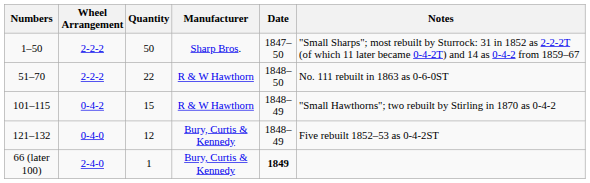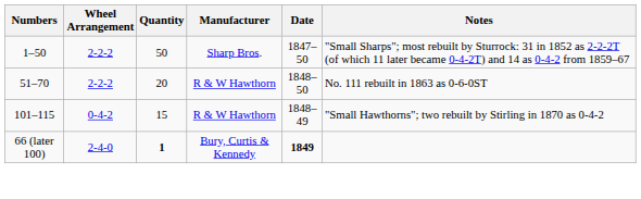51–70 | Quantity: 22 -> 20
- row: 121–132 | 0-4-0 | 12 | Bury, Curtis & Kennedy | 1848–49 | Five rebuilt 1852–53 as 0-4-2ST
66 (later 100) | Quantity: normal -> bold
